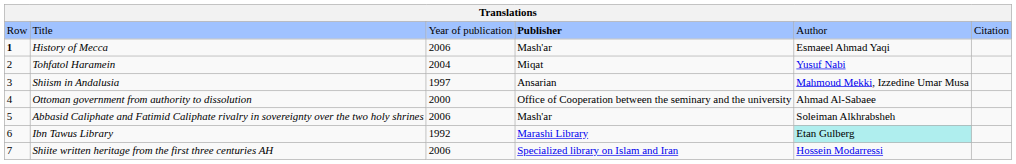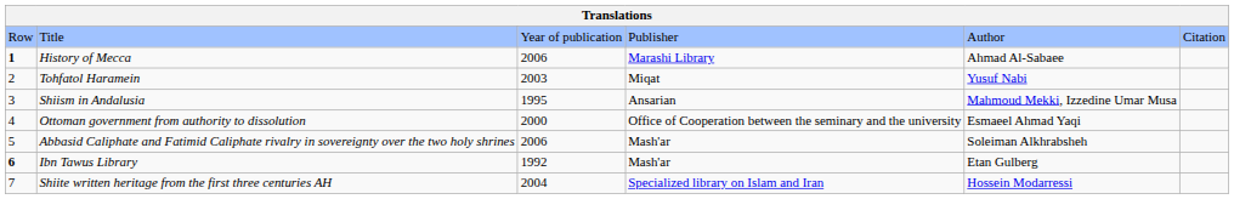Title | column 4: bold -> normal
History of Mecca | column 4: Mash'ar -> Marashi Library
History of Mecca | column 5: Esmaeel Ahmad Yaqi -> Ahmad Al-Sabaee
Tohfatol Haramein | column 3: 2004 -> 2003
Shiism in Andalusia | column 3: 1997 -> 1995
Ottoman government from authority to dissolution | column 5: Ahmad Al-Sabaee -> Esmaeel Ahmad Yaqi
Ibn Tawus Library | column 1: normal -> bold
Ibn Tawus Library | column 4: Marashi Library -> Mash'ar
Ibn Tawus Library | column 5: paleturquoise background -> no background
Shiite written heritage from the first three centuries AH | column 3: 2006 -> 2004
